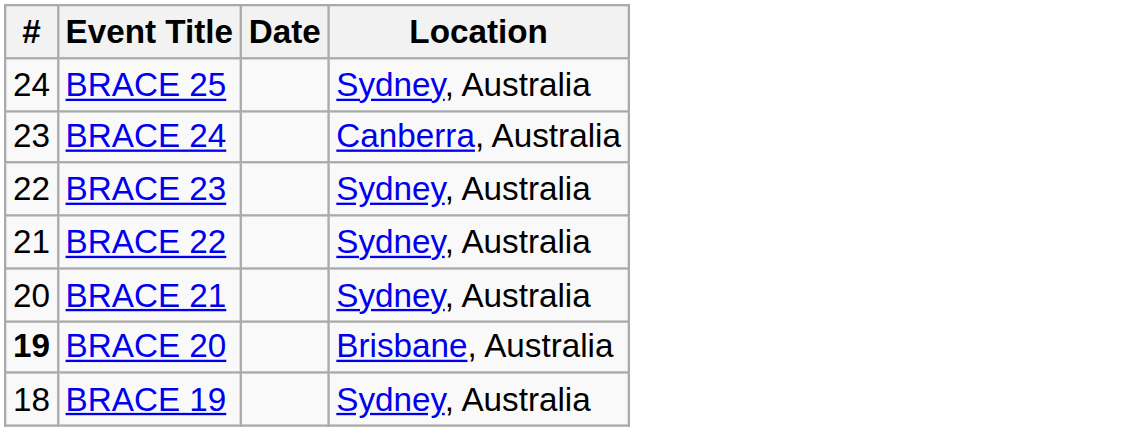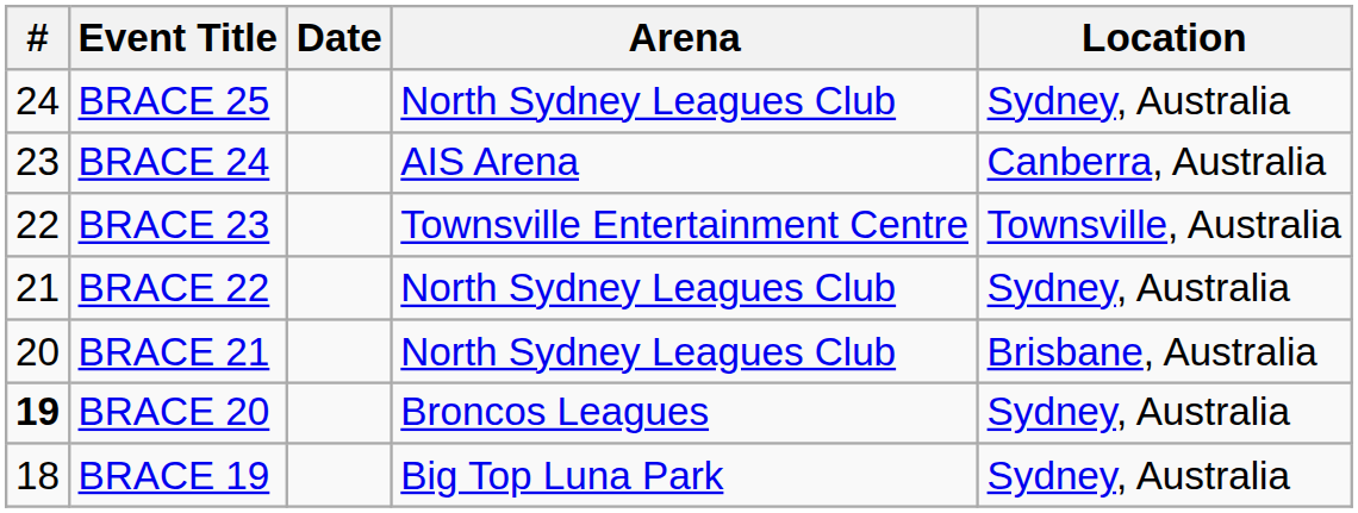+ column: Arena | North Sydney Leagues Club | AIS Arena | Townsville Entertainment Centre | North Sydney Leagues Club | North Sydney Leagues Club | Broncos Leagues | Big Top Luna Park
BRACE 23 | Location: Sydney, Australia -> Townsville, Australia
BRACE 21 | Location: Sydney, Australia -> Brisbane, Australia
BRACE 20 | Location: Brisbane, Australia -> Sydney, Australia
